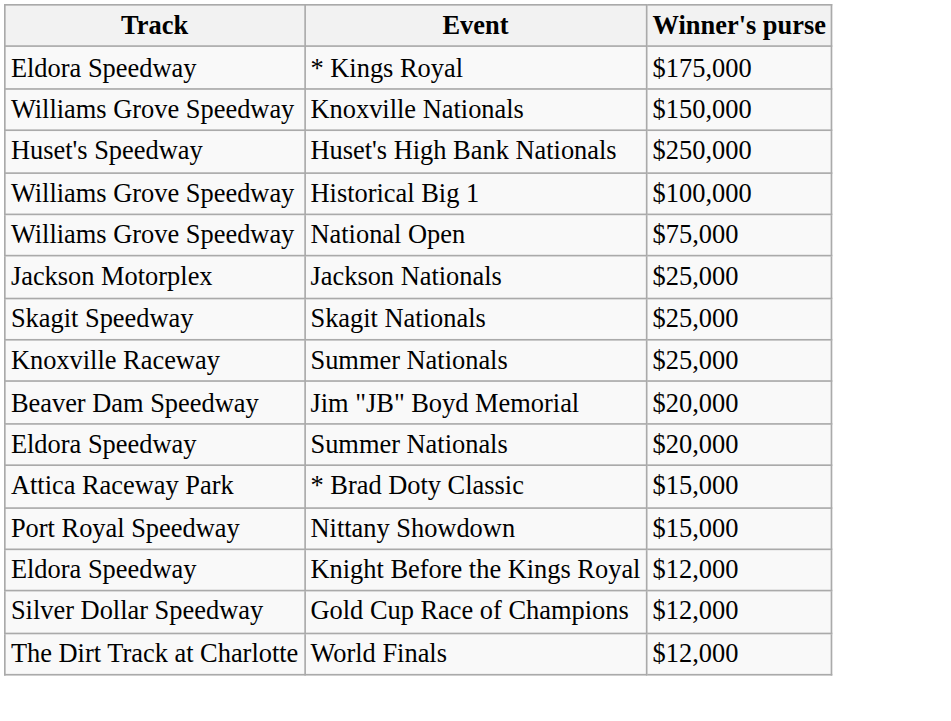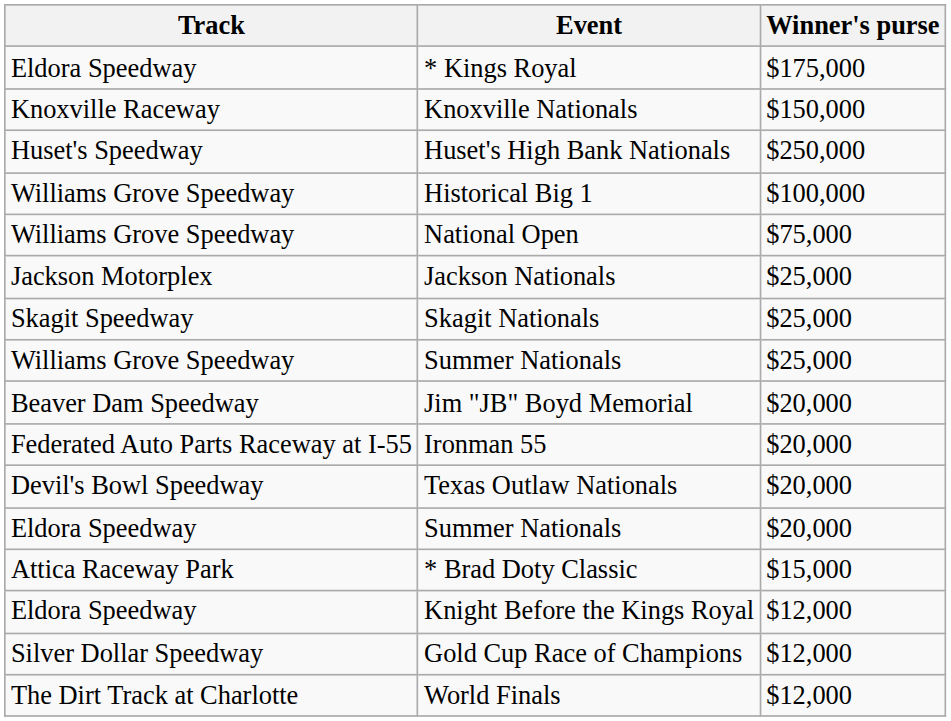Knoxville Nationals | Track: Williams Grove Speedway -> Knoxville Raceway
Summer Nationals / $25,000 | Track: Knoxville Raceway -> Williams Grove Speedway
+ row: Federated Auto Parts Raceway at I-55 | Ironman 55 | $20,000
+ row: Devil's Bowl Speedway | Texas Outlaw Nationals | $20,000
- row: Port Royal Speedway | Nittany Showdown | $15,000
